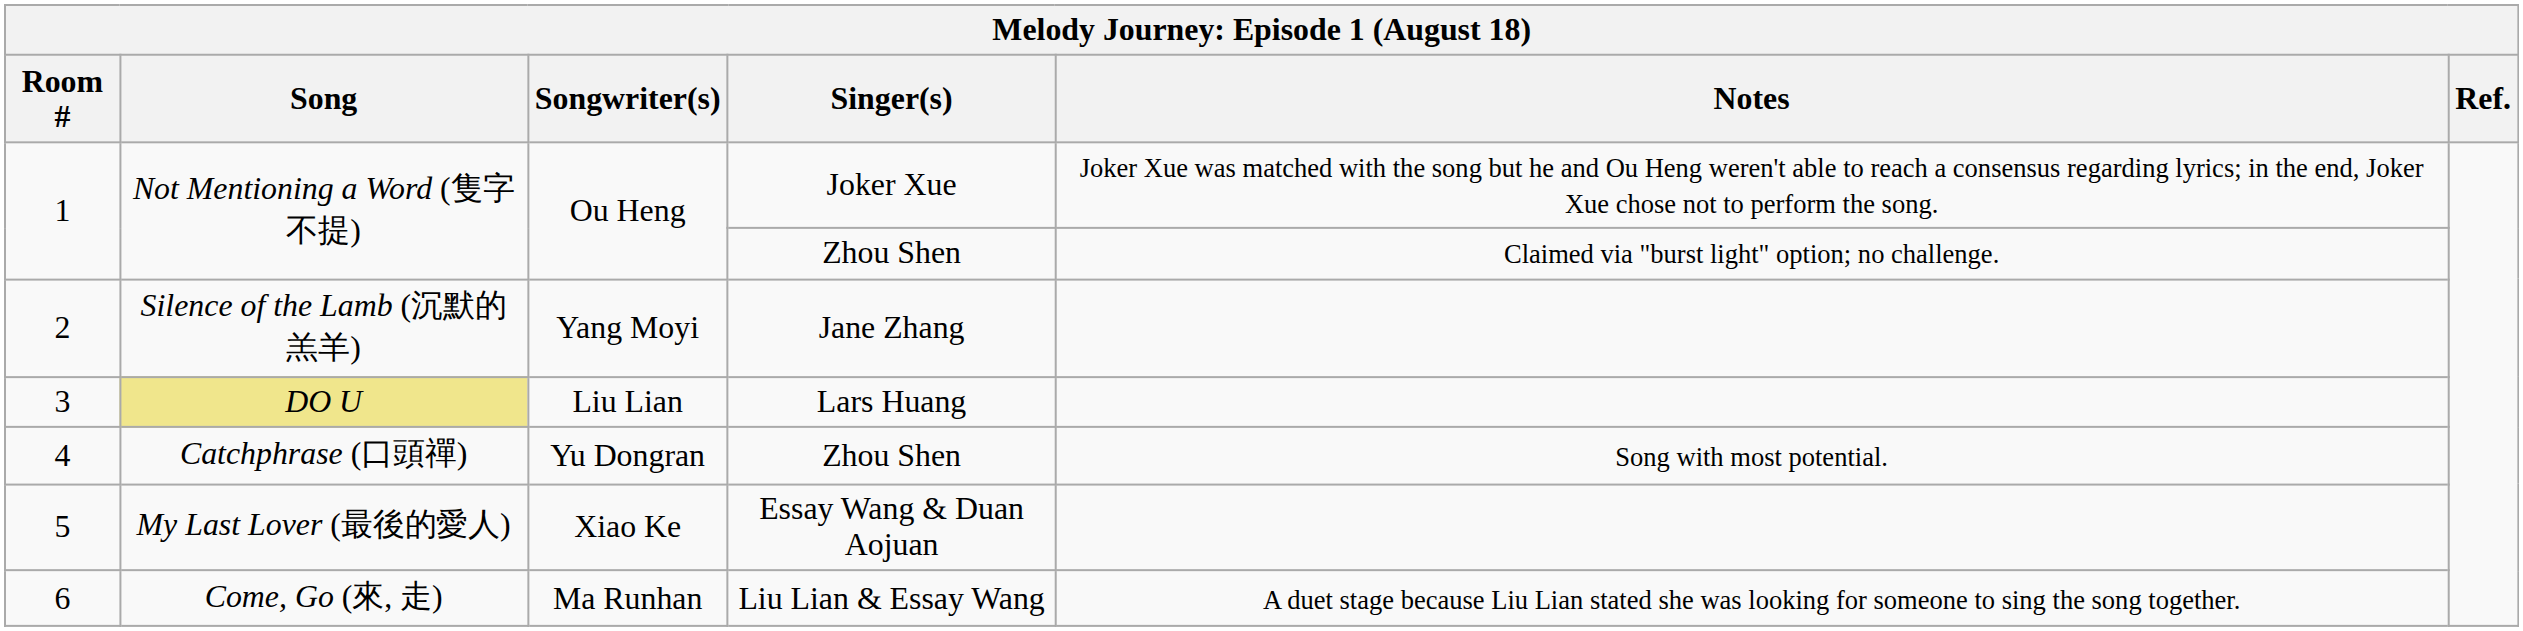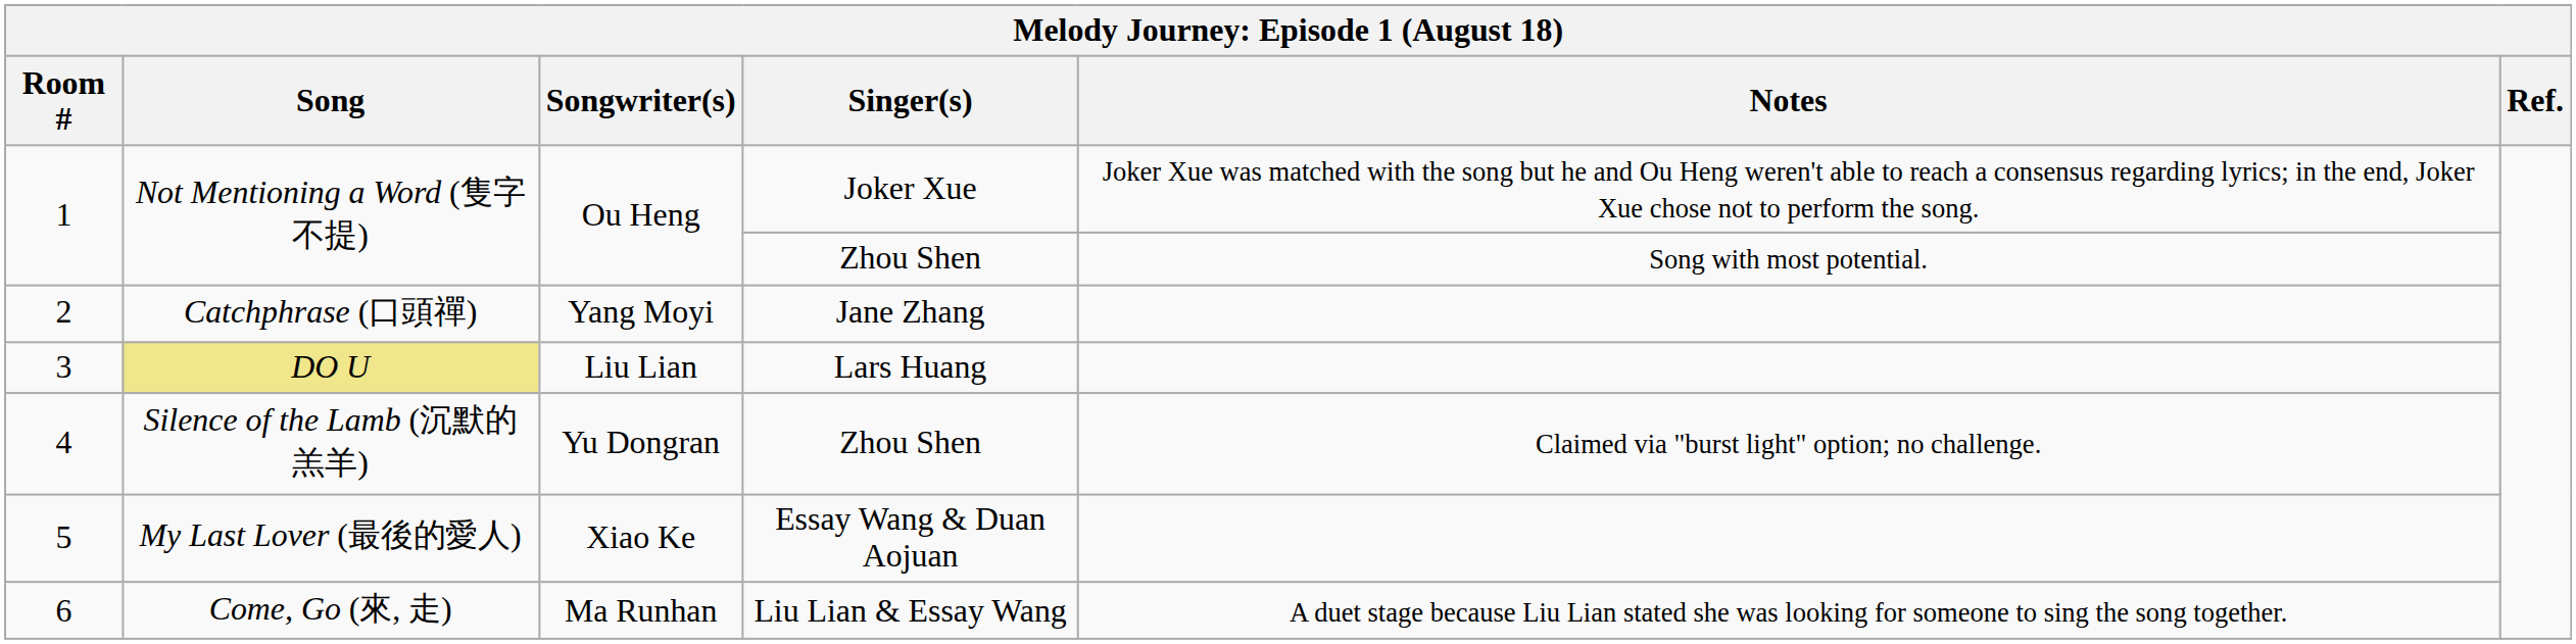1 / Zhou Shen | Notes: Claimed via "burst light" option; no challenge. -> Song with most potential.
2 | Song: Silence of the Lamb (沉默的羔羊) -> Catchphrase (口頭禪)
4 | Song: Catchphrase (口頭禪) -> Silence of the Lamb (沉默的羔羊)
4 | Notes: Song with most potential. -> Claimed via "burst light" option; no challenge.
